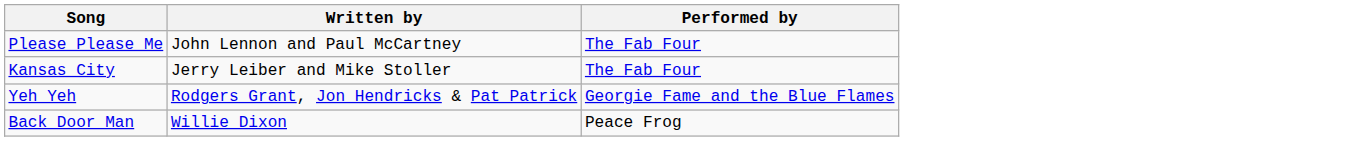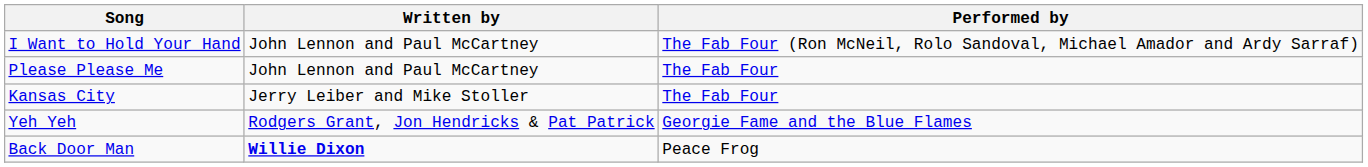+ row: I Want to Hold Your Hand | John Lennon and Paul McCartney | The Fab Four (Ron McNeil, Rolo Sandoval, Michael Amador and Ardy Sarraf)
Back Door Man | Written by: normal -> bold
